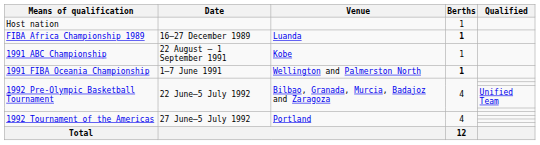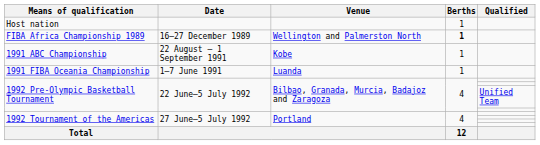FIBA Africa Championship 1989 | Venue: Luanda -> Wellington and Palmerston North
1991 FIBA Oceania Championship | Venue: Wellington and Palmerston North -> Luanda
1991 FIBA Oceania Championship | Berths: bold -> normal
